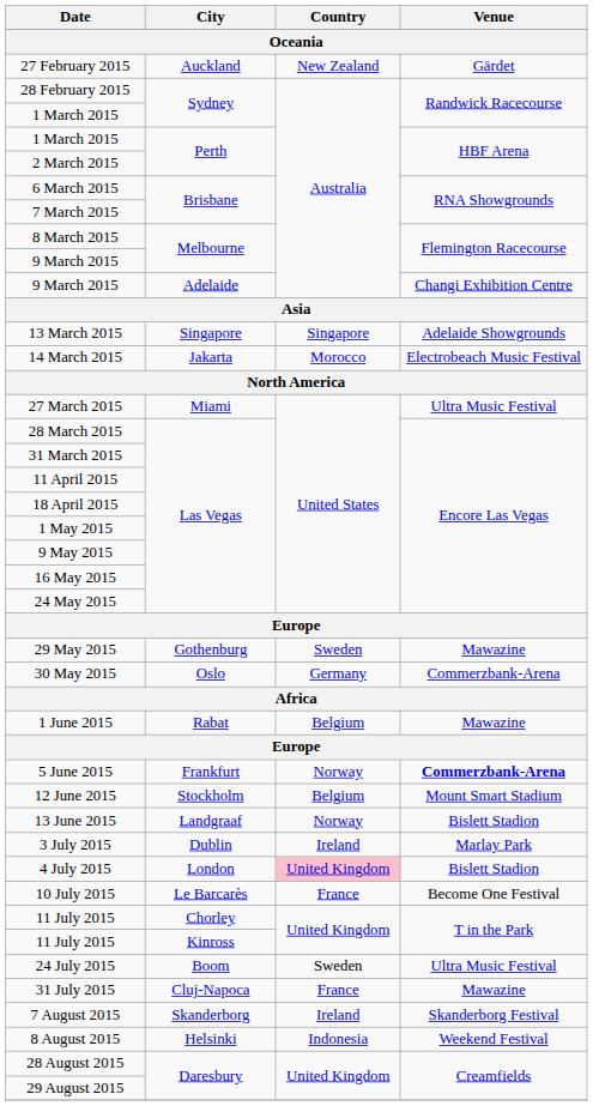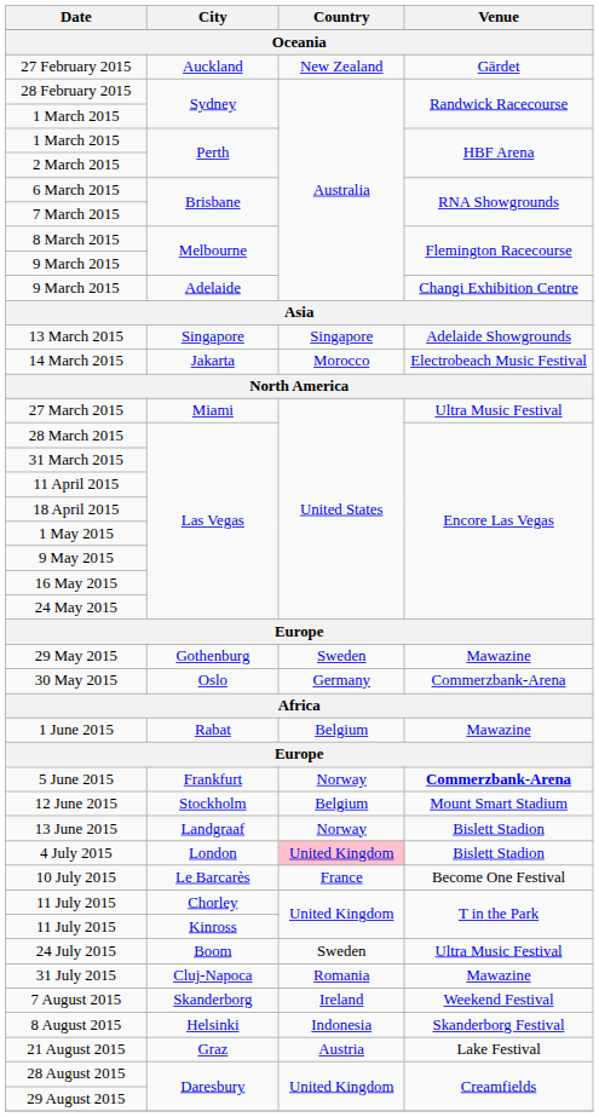- row: 3 July 2015 | Dublin | Ireland | Marlay Park
31 July 2015 | Country: France -> Romania
7 August 2015 | Venue: Skanderborg Festival -> Weekend Festival
8 August 2015 | Venue: Weekend Festival -> Skanderborg Festival
+ row: 21 August 2015 | Graz | Austria | Lake Festival
